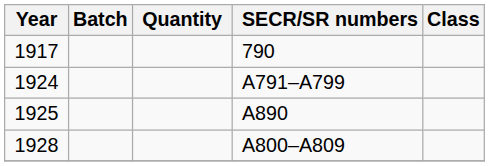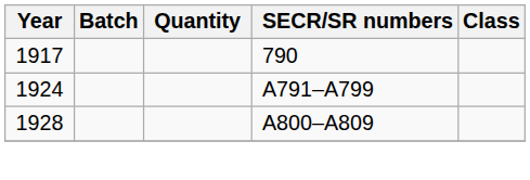- row: 1925 | A890
